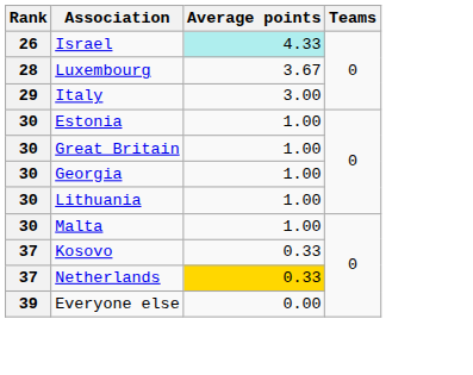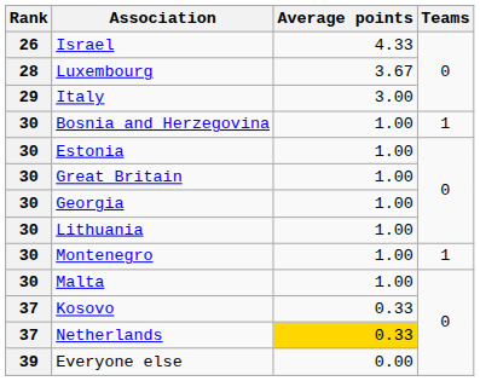Israel | Average points: paleturquoise background -> no background
+ row: 30 | Bosnia and Herzegovina | 1.00 | 1
+ row: 30 | Montenegro | 1.00 | 1
